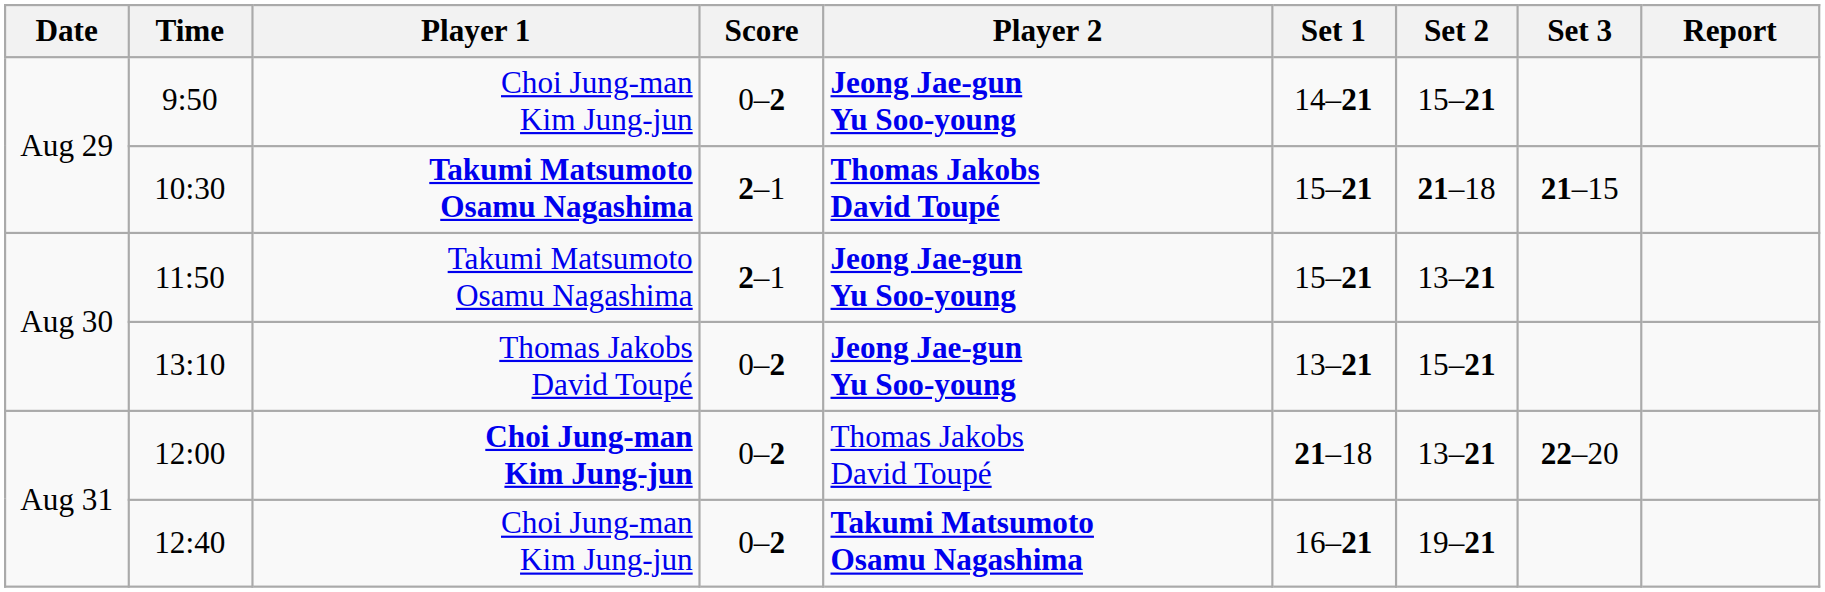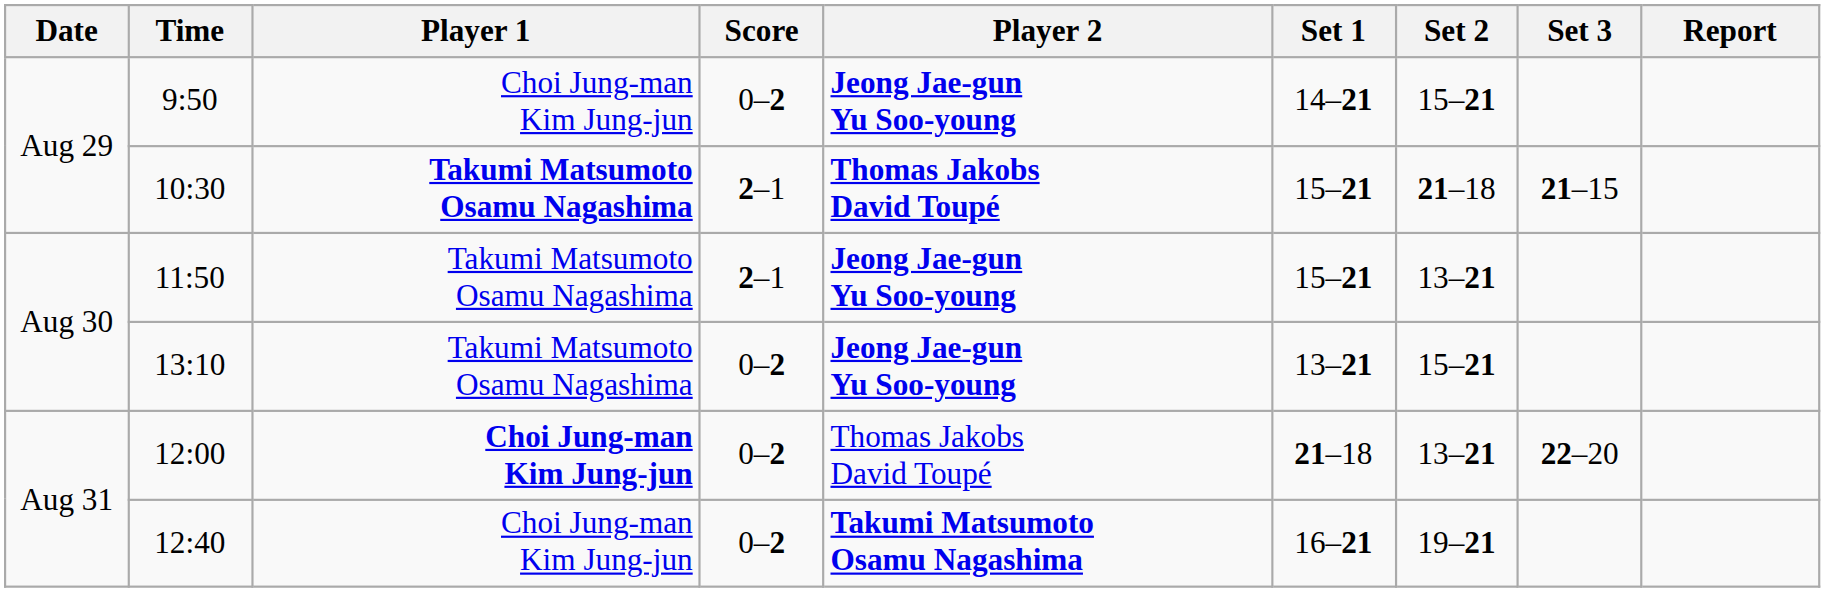13:10 | Player 1: Thomas Jakobs David Toupé -> Takumi Matsumoto Osamu Nagashima
